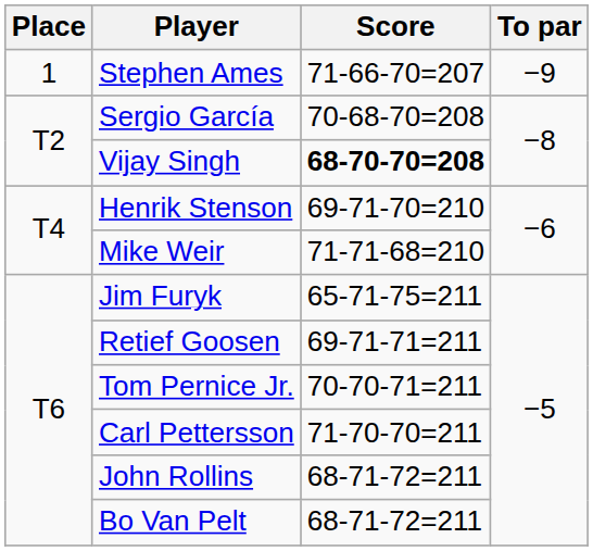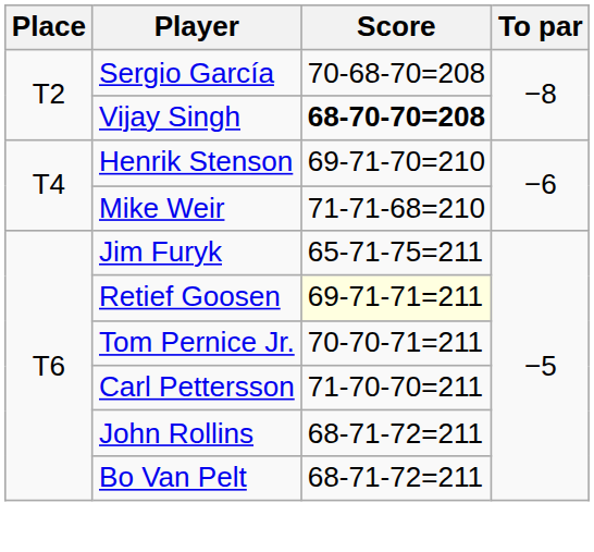- row: 1 | Stephen Ames | 71-66-70=207 | −9
Retief Goosen | Score: no background -> lightyellow background
